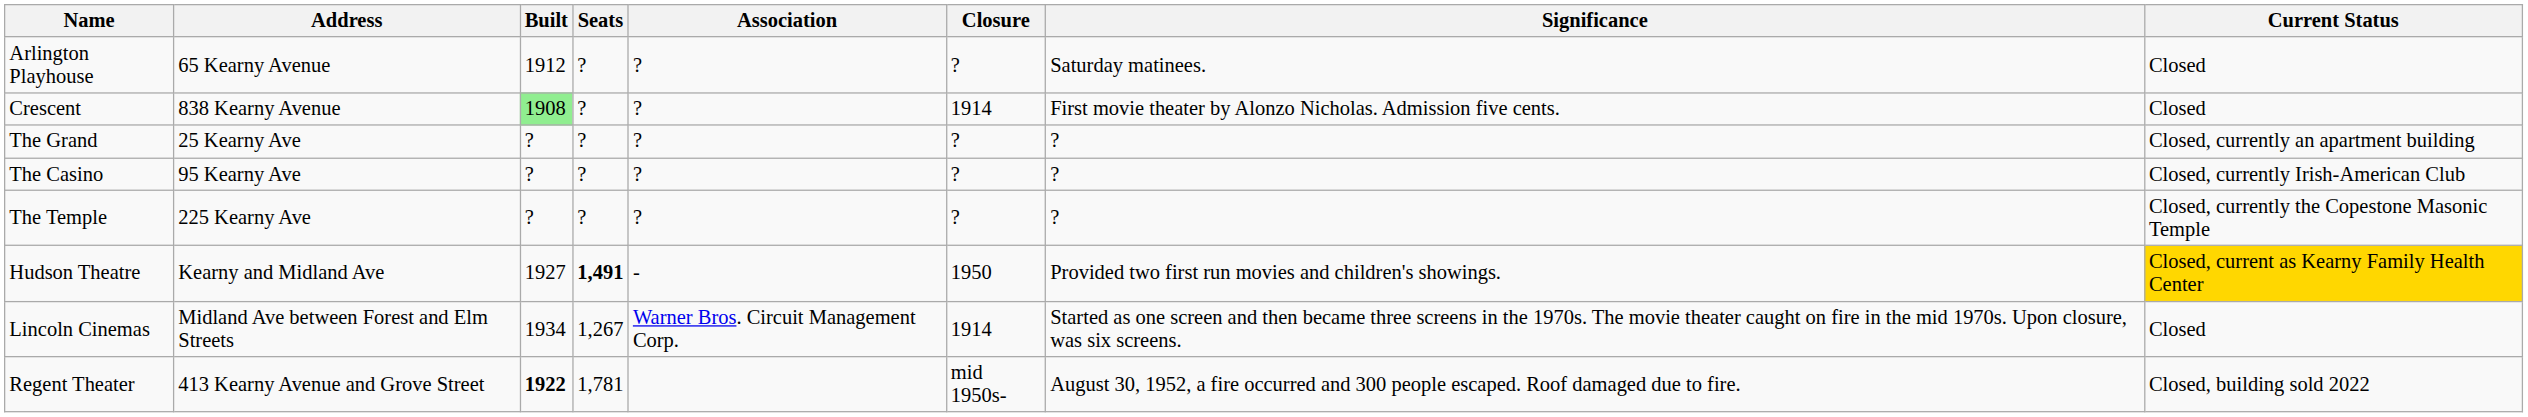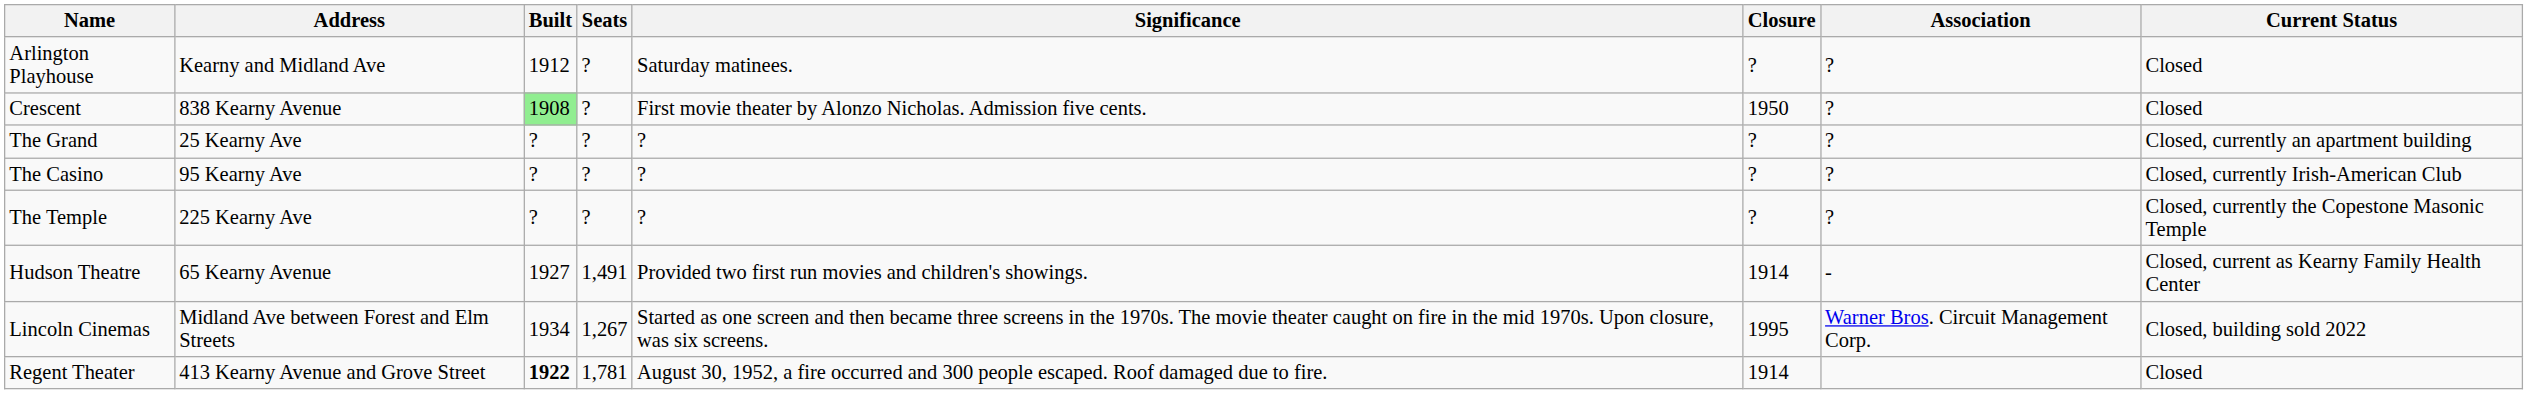columns swapped: Association <-> Significance
Arlington Playhouse | Address: 65 Kearny Avenue -> Kearny and Midland Ave
Crescent | Closure: 1914 -> 1950
Hudson Theatre | Address: Kearny and Midland Ave -> 65 Kearny Avenue
Hudson Theatre | Seats: bold -> normal
Hudson Theatre | Closure: 1950 -> 1914
Hudson Theatre | Current Status: gold background -> no background
Lincoln Cinemas | Closure: 1914 -> 1995
Lincoln Cinemas | Current Status: Closed -> Closed, building sold 2022
Regent Theater | Closure: mid 1950s- -> 1914
Regent Theater | Current Status: Closed, building sold 2022 -> Closed
